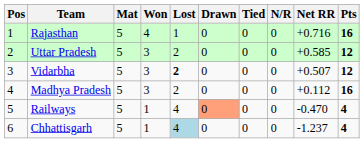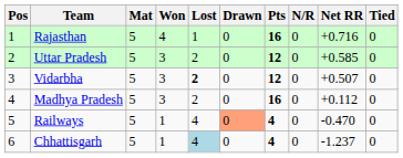columns swapped: Tied <-> Pts
